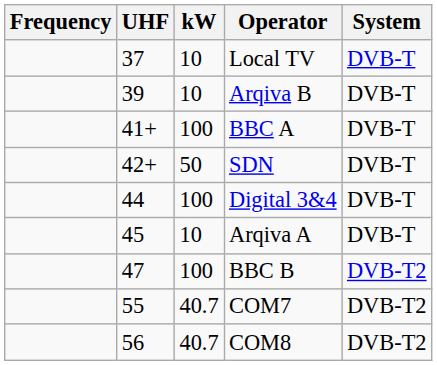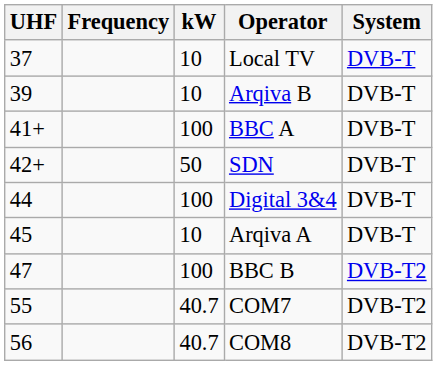columns swapped: Frequency <-> UHF
